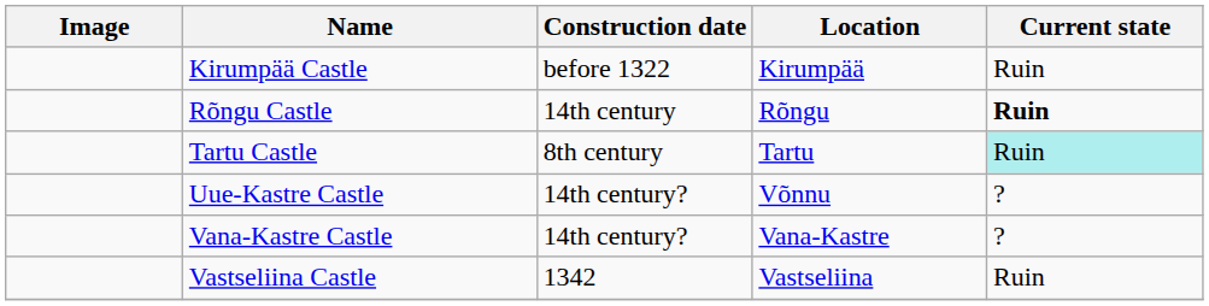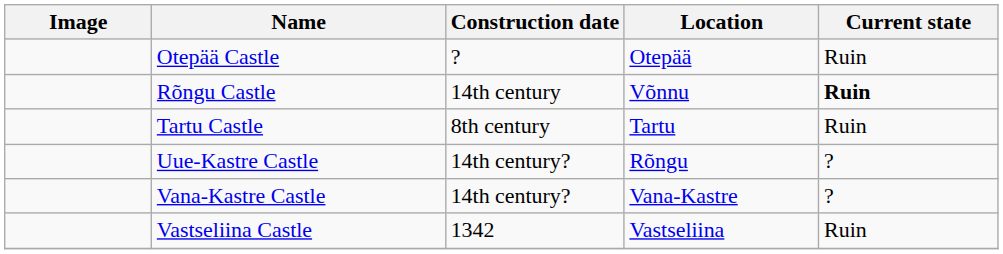- row: Kirumpää Castle | before 1322 | Kirumpää | Ruin
+ row: Otepää Castle | ? | Otepää | Ruin
Rõngu Castle | Location: Rõngu -> Võnnu
Tartu Castle | Current state: paleturquoise background -> no background
Uue-Kastre Castle | Location: Võnnu -> Rõngu
